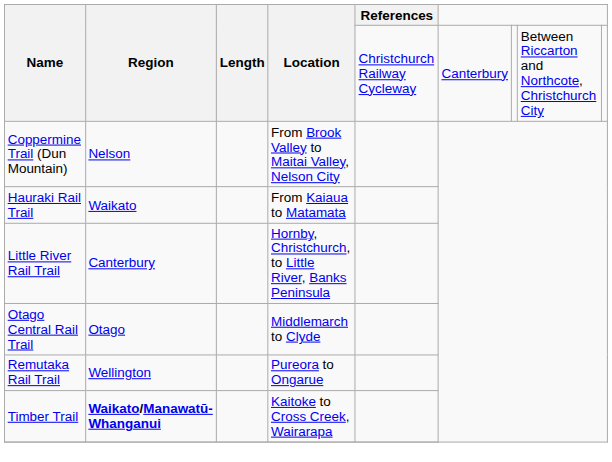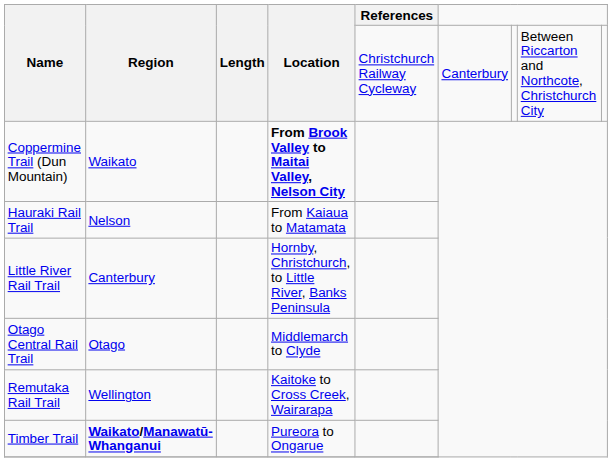Coppermine Trail (Dun Mountain) | Region: Nelson -> Waikato
Coppermine Trail (Dun Mountain) | Location: normal -> bold
Hauraki Rail Trail | Region: Waikato -> Nelson
Remutaka Rail Trail | Location: Pureora to Ongarue -> Kaitoke to Cross Creek, Wairarapa
Timber Trail | Location: Kaitoke to Cross Creek, Wairarapa -> Pureora to Ongarue
